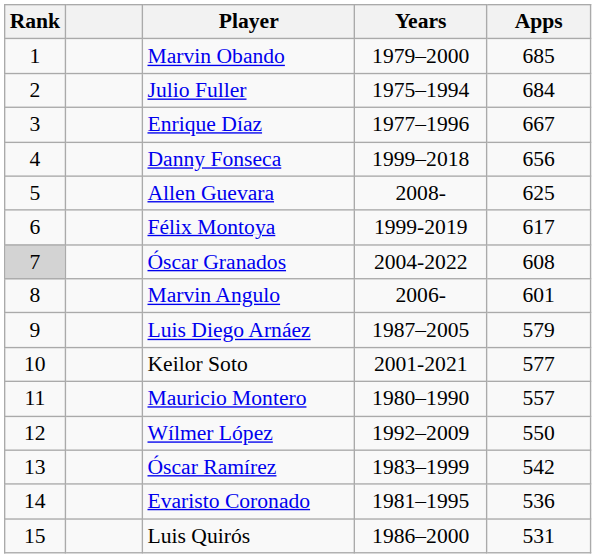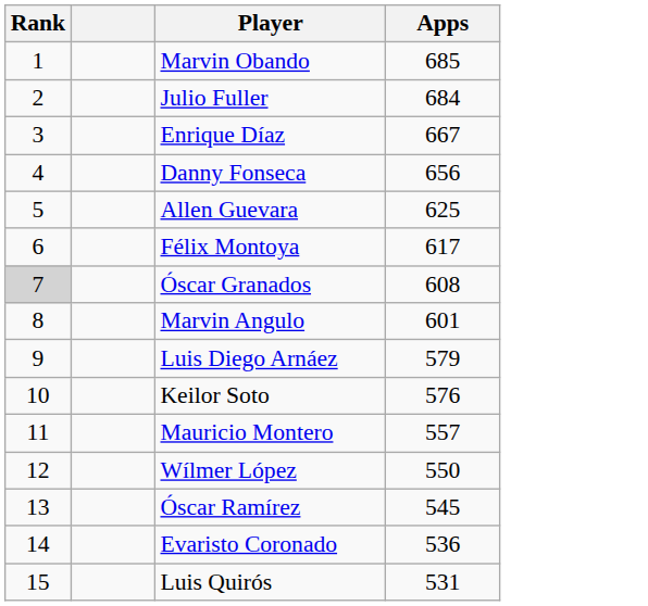- column: Years | 1979–2000 | 1975–1994 | 1977–1996 | 1999–2018 | 2008- | 1999-2019 | 2004-2022 | 2006- | 1987–2005 | 2001-2021 | 1980–1990 | 1992–2009 | 1983–1999 | 1981–1995 | 1986–2000
Keilor Soto | Apps: 577 -> 576
Óscar Ramírez | Apps: 542 -> 545
